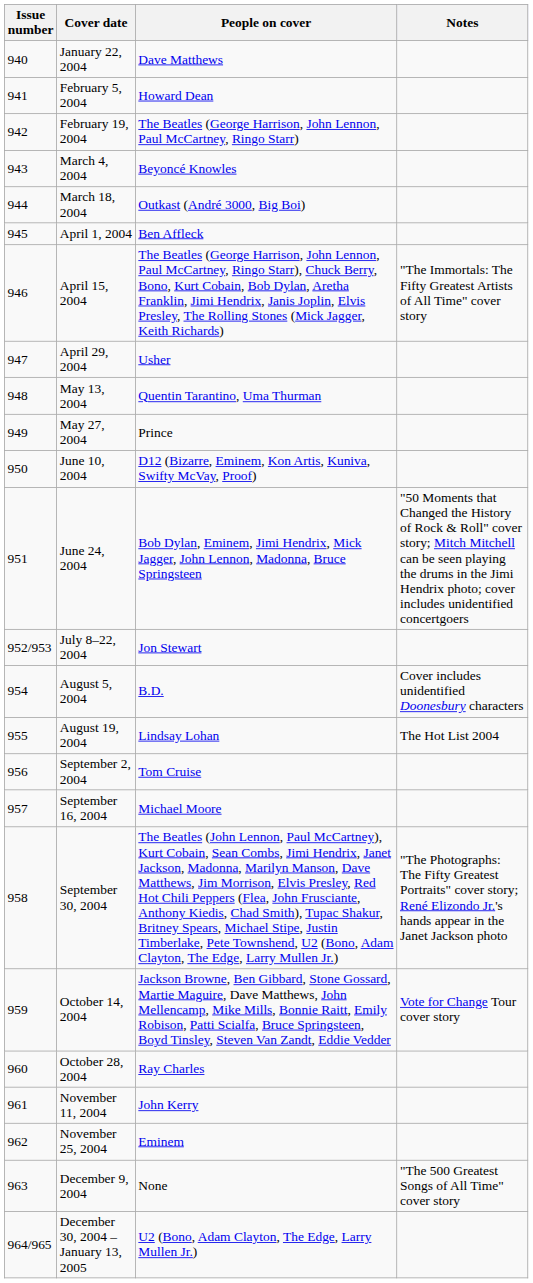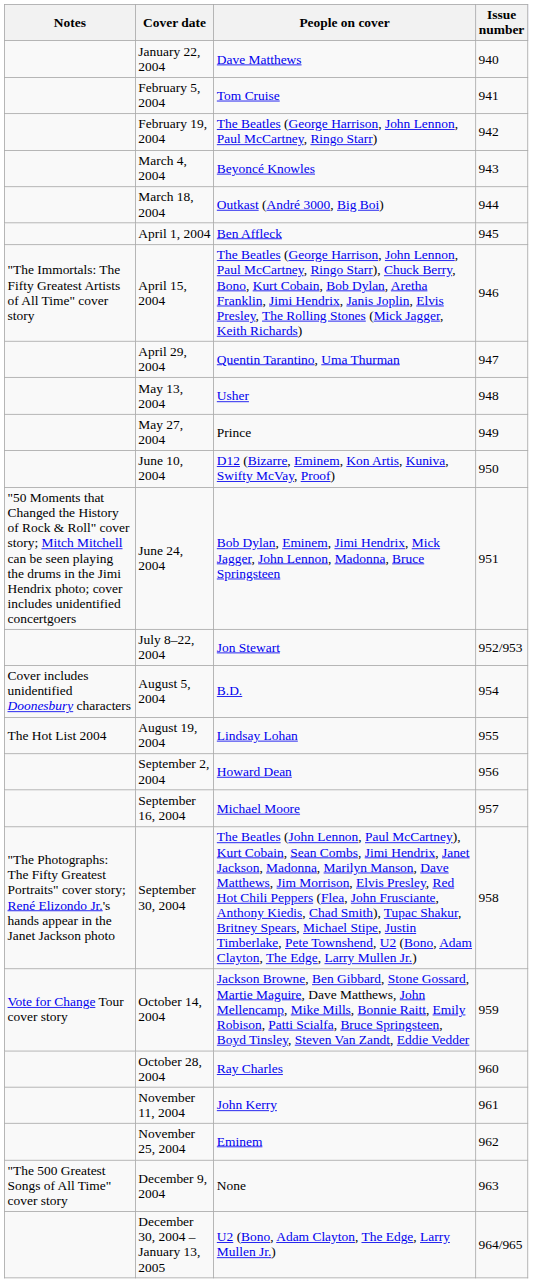columns swapped: Issue number <-> Notes
February 5, 2004 | People on cover: Howard Dean -> Tom Cruise
April 29, 2004 | People on cover: Usher -> Quentin Tarantino, Uma Thurman
May 13, 2004 | People on cover: Quentin Tarantino, Uma Thurman -> Usher
September 2, 2004 | People on cover: Tom Cruise -> Howard Dean
